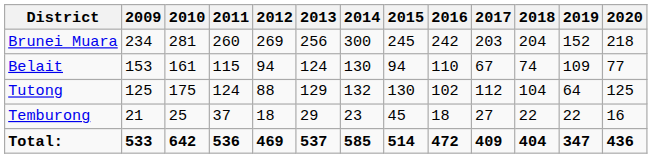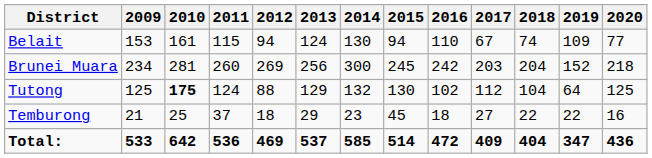rows swapped: Brunei Muara <-> Belait
Tutong | 2010: normal -> bold
